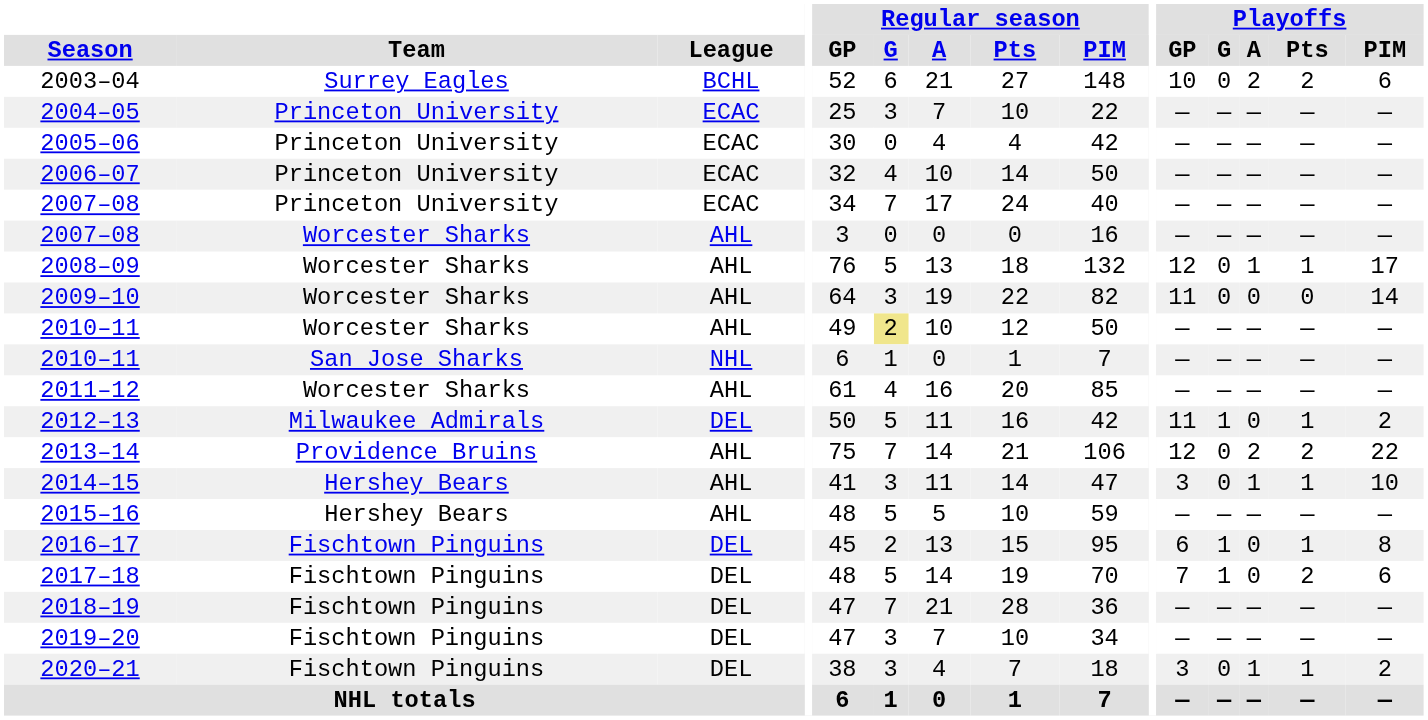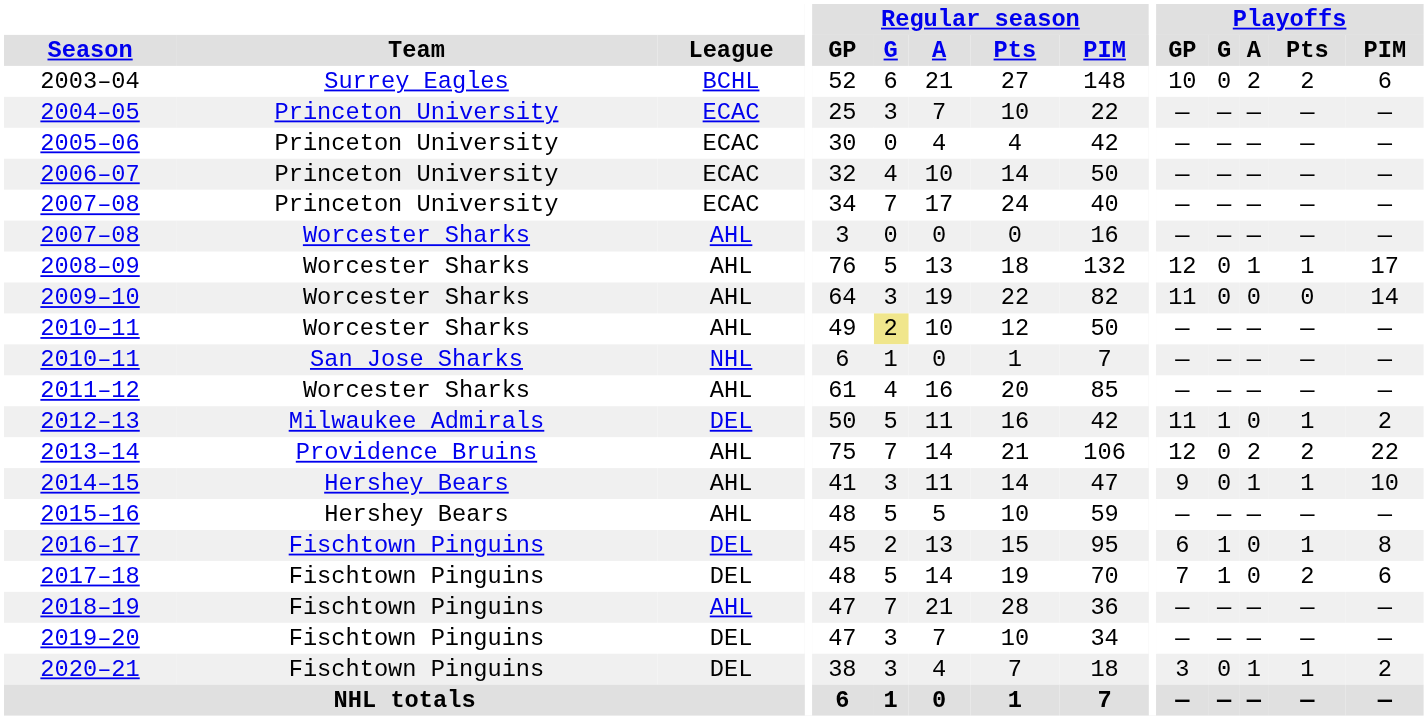2014–15 | Playoffs / GP: 3 -> 9
2018–19 | League: DEL -> AHL
